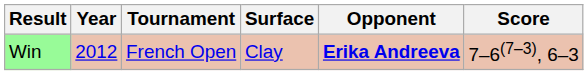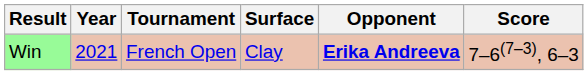Win | Year: 2012 -> 2021
